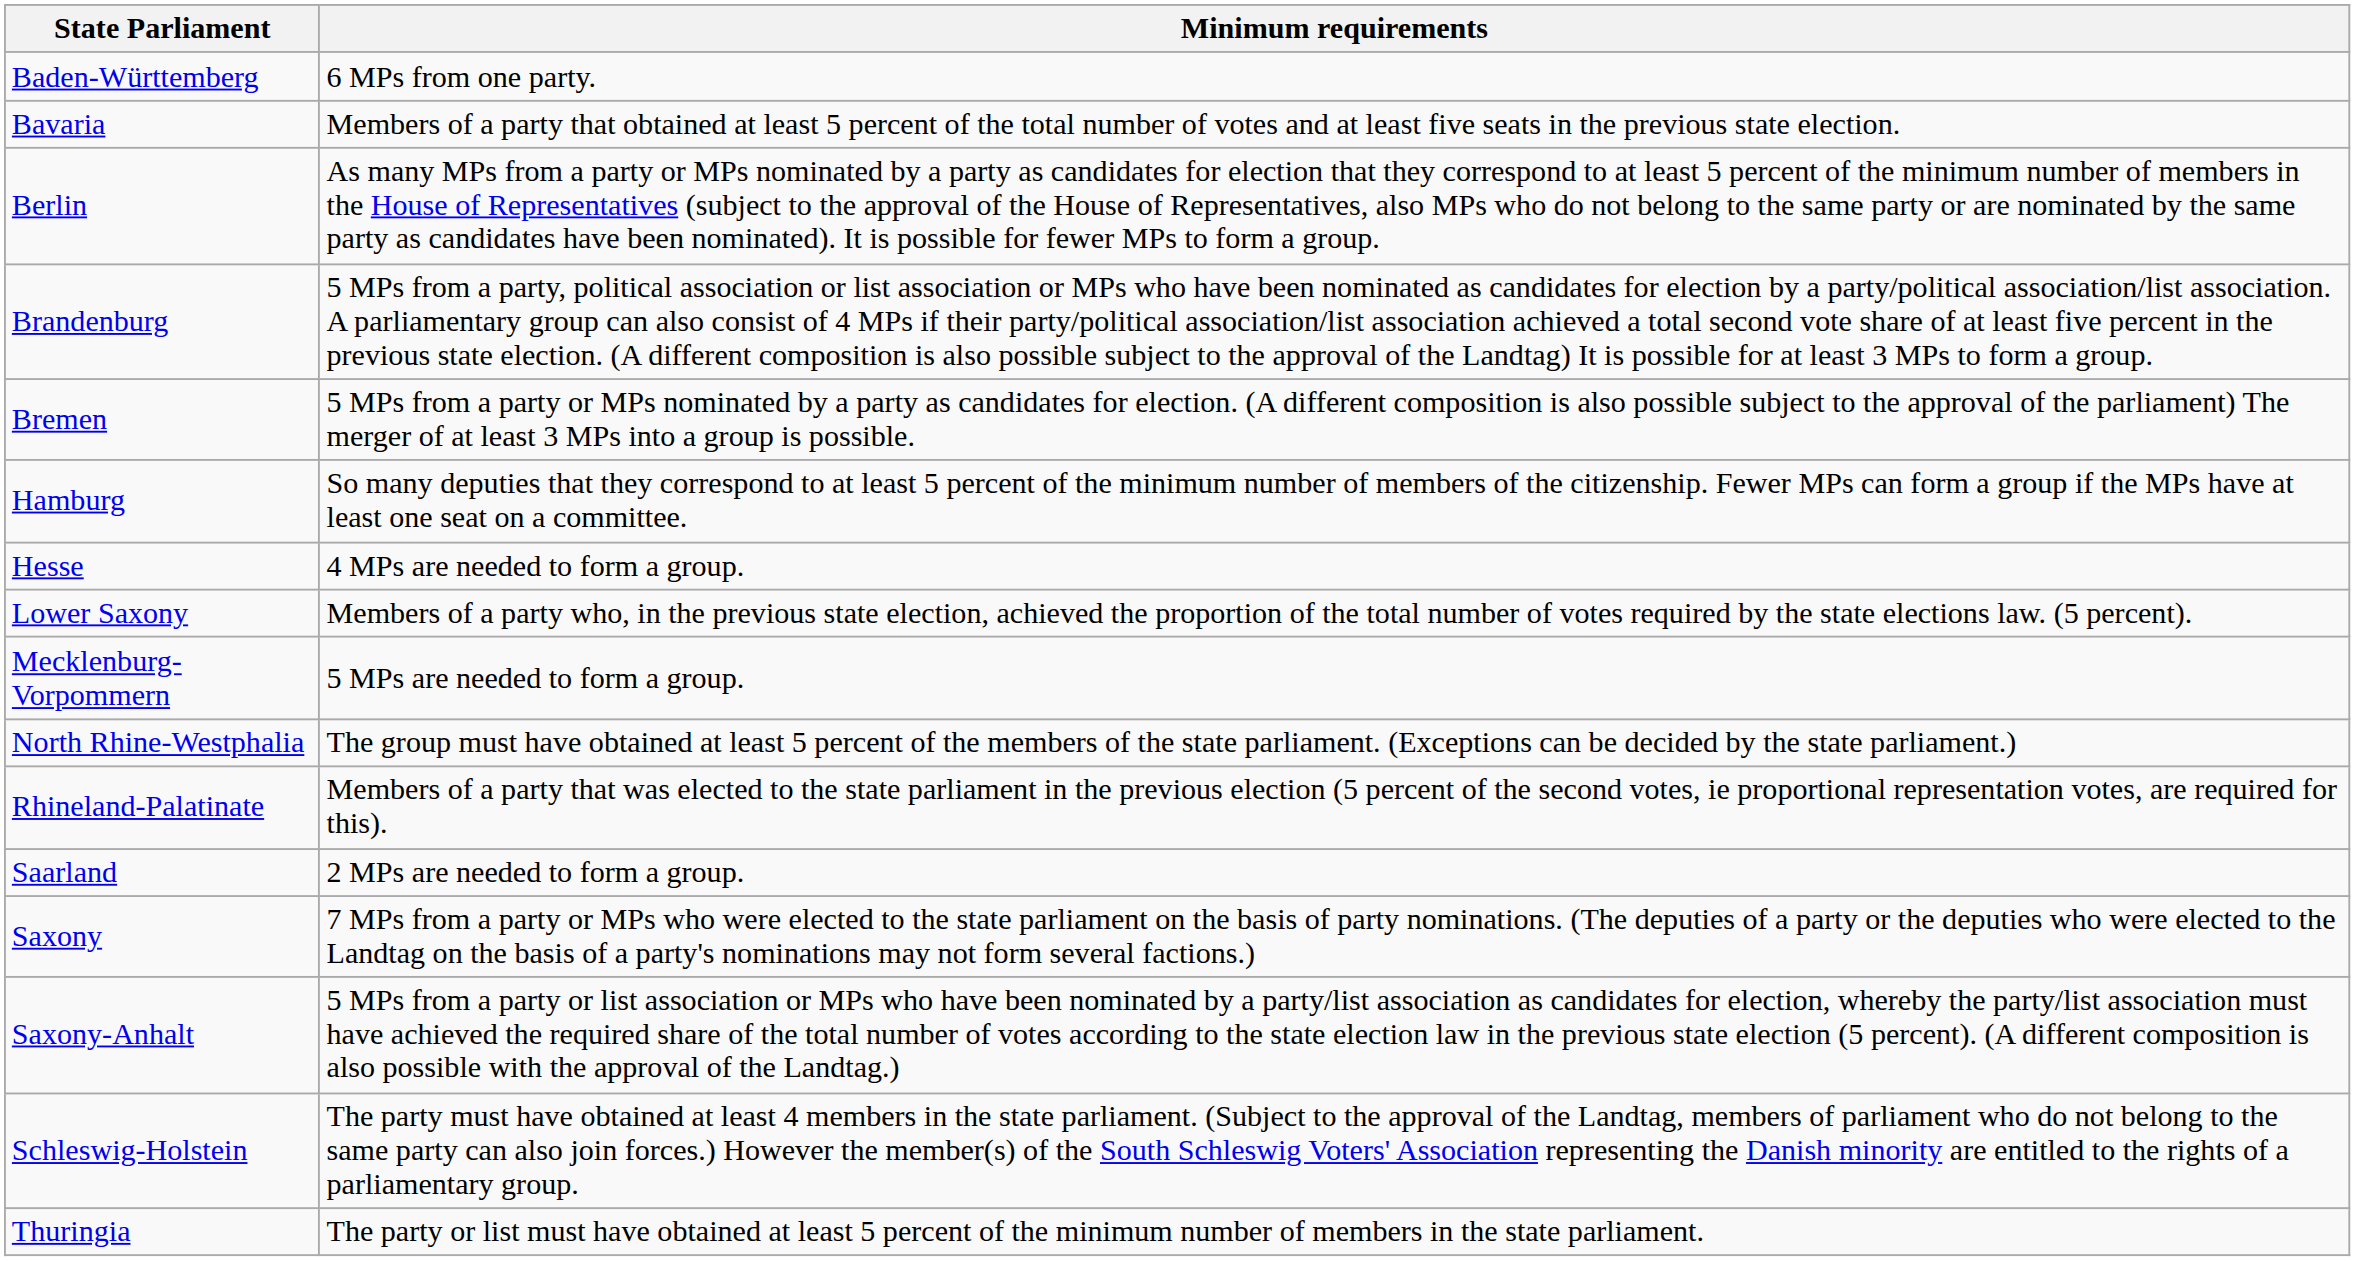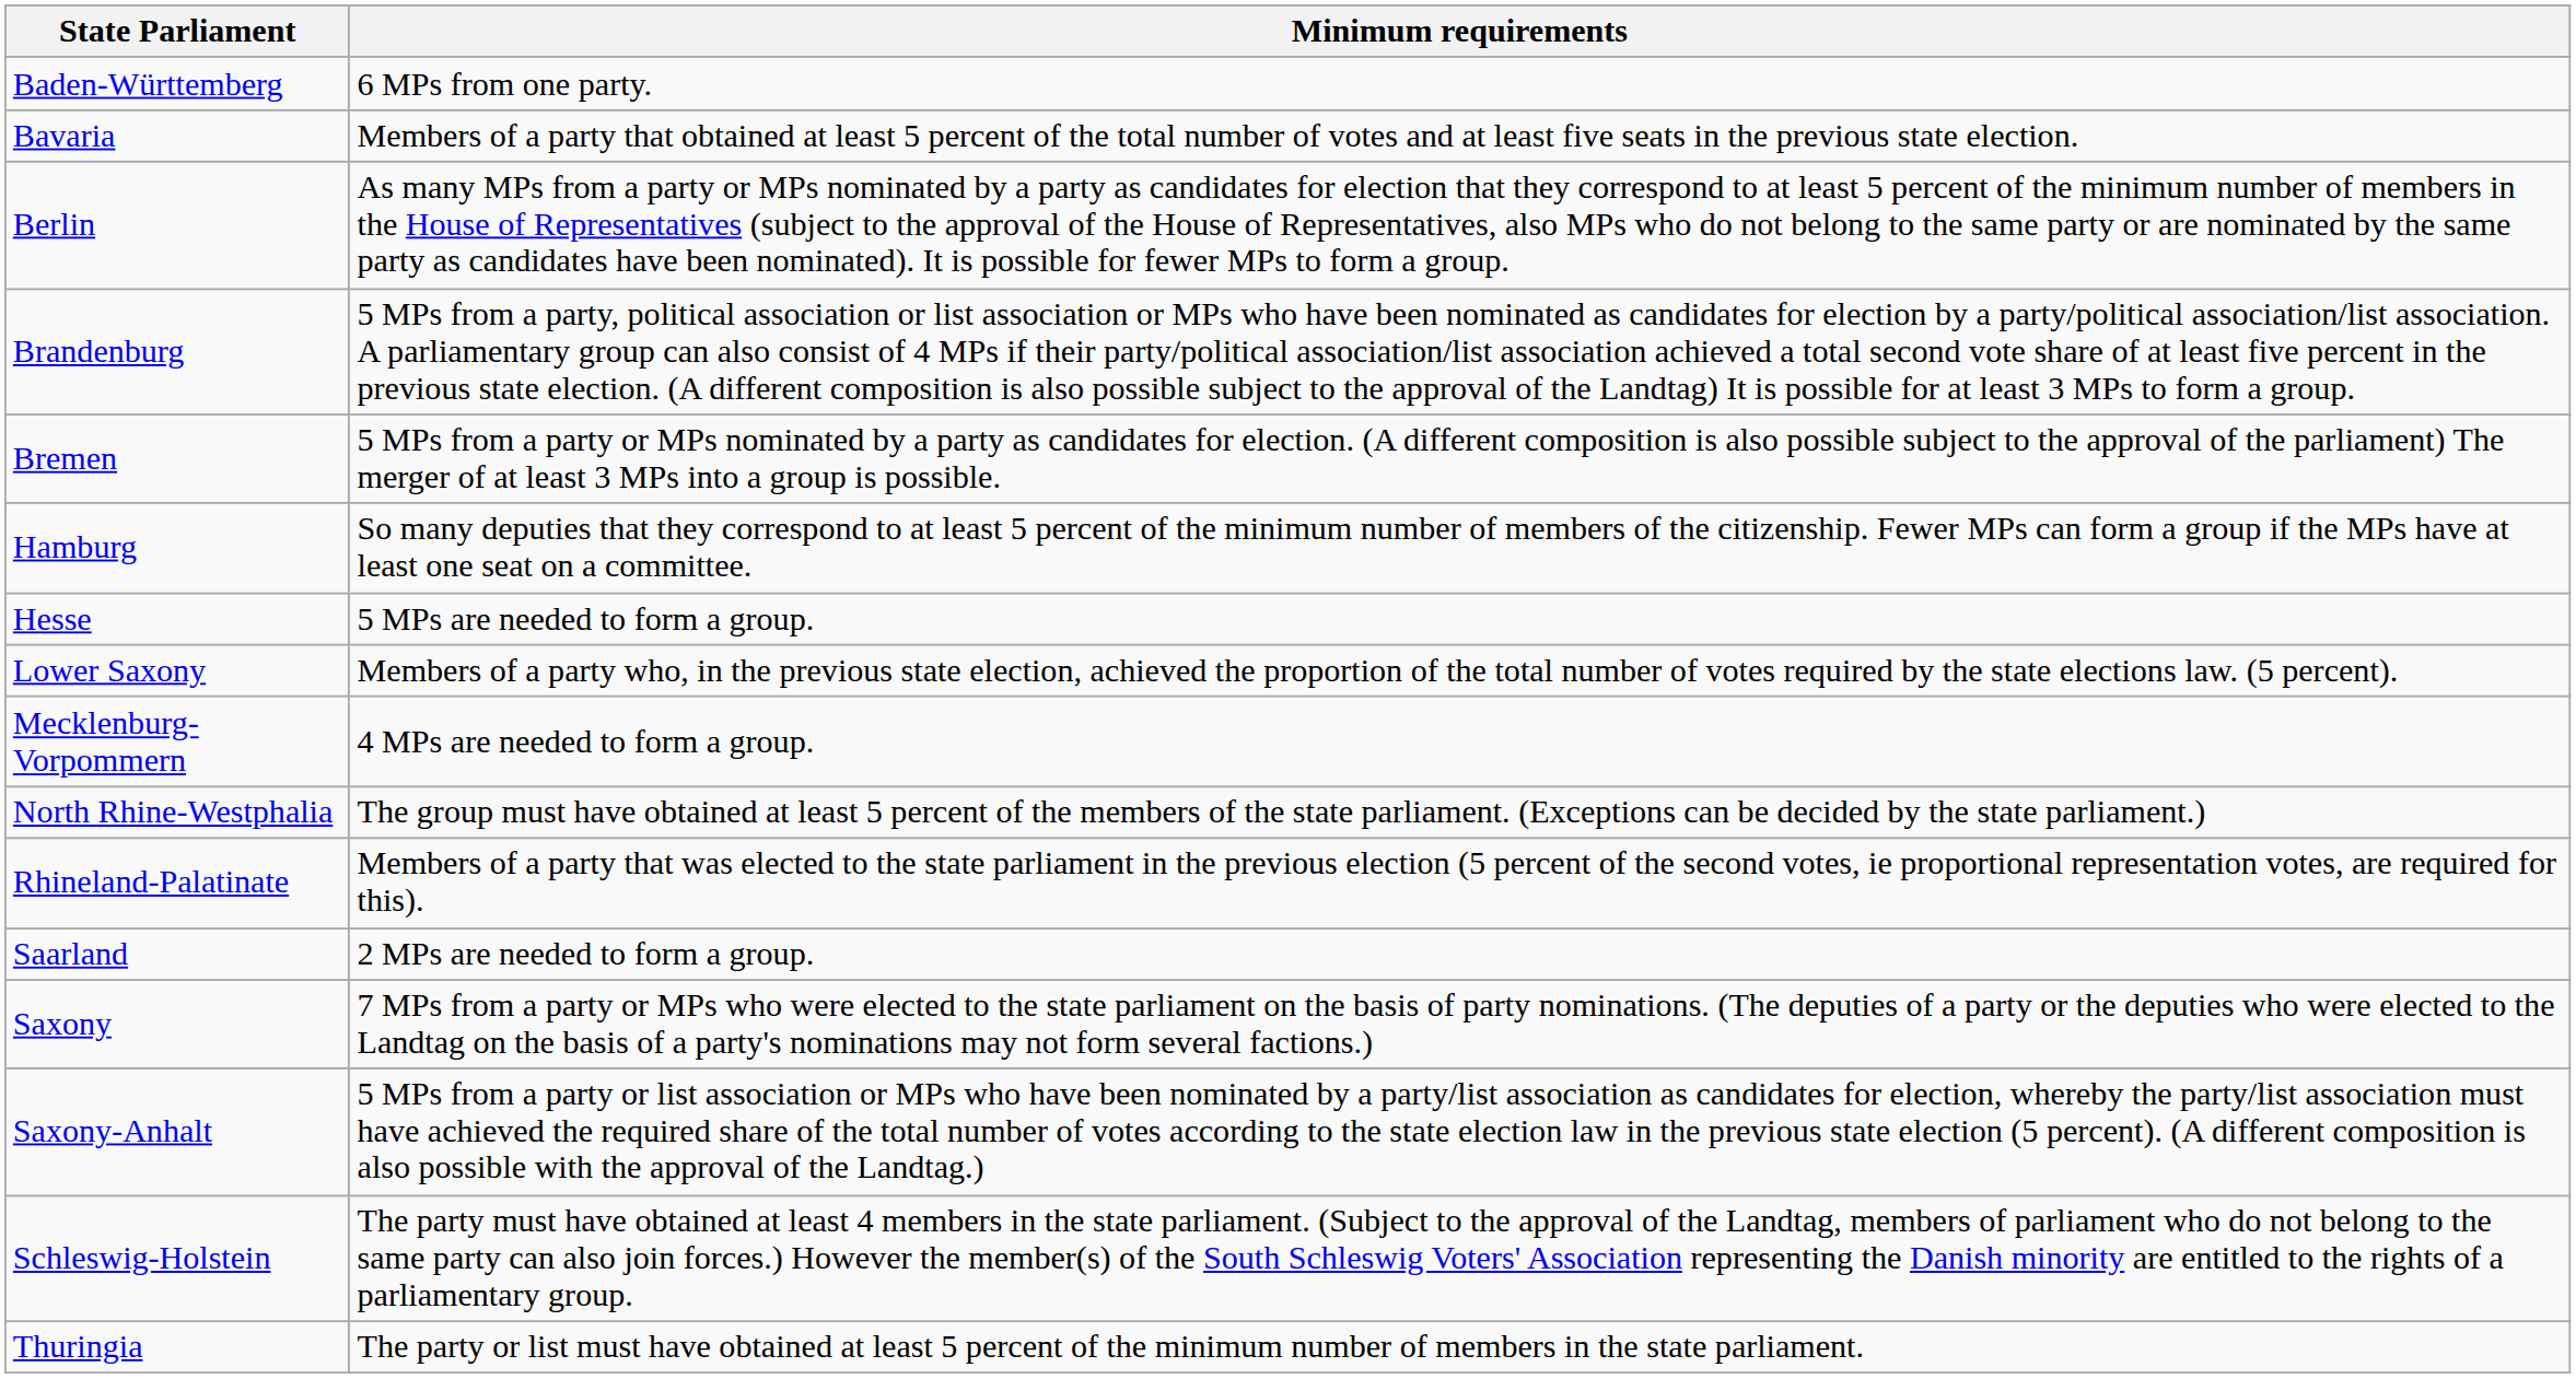Hesse | Minimum requirements: 4 MPs are needed to form a group. -> 5 MPs are needed to form a group.
Mecklenburg-Vorpommern | Minimum requirements: 5 MPs are needed to form a group. -> 4 MPs are needed to form a group.
